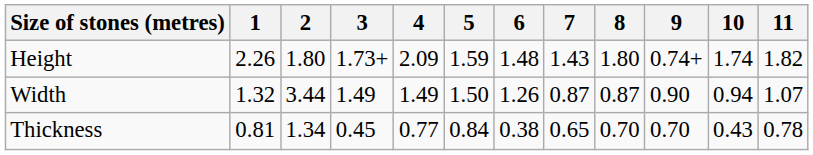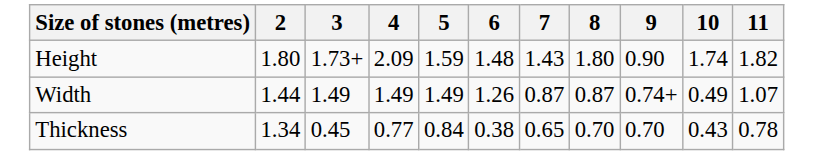- column: 1 | 2.26 | 1.32 | 0.81
Height | 9: 0.74+ -> 0.90
Width | 2: 3.44 -> 1.44
Width | 5: 1.50 -> 1.49
Width | 9: 0.90 -> 0.74+
Width | 10: 0.94 -> 0.49
